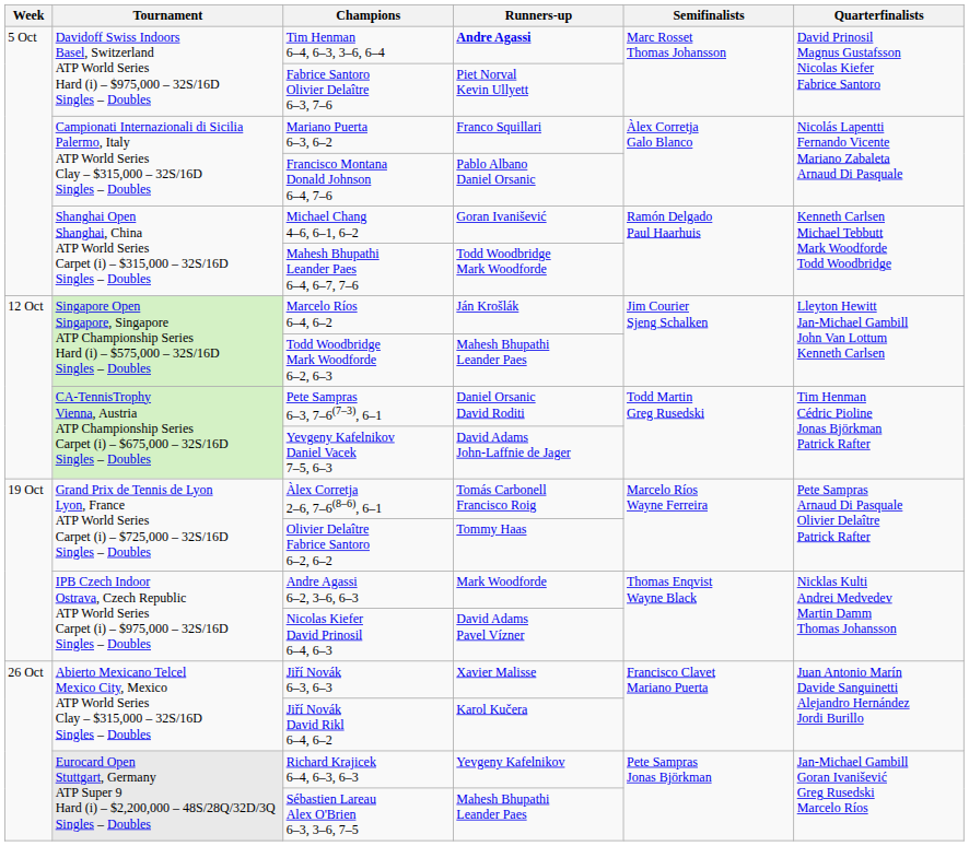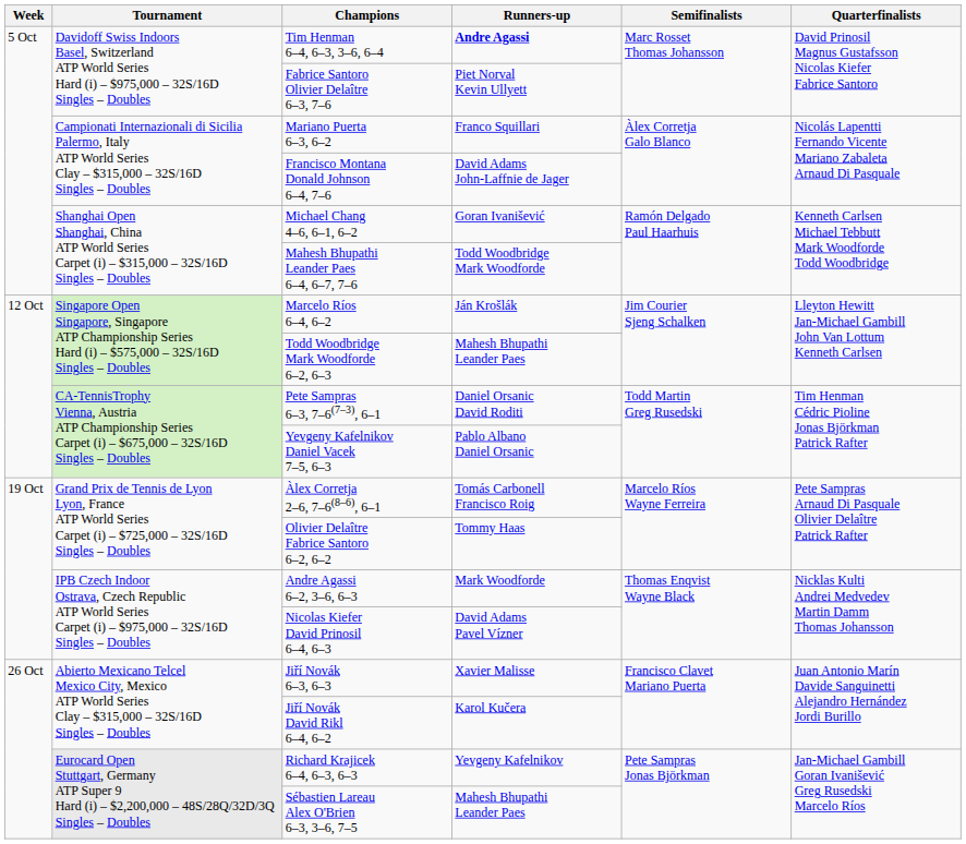Francisco Montana Donald Johnson 6–4, 7–6 | Runners-up: Pablo Albano Daniel Orsanic -> David Adams John-Laffnie de Jager
Yevgeny Kafelnikov Daniel Vacek 7–5, 6–3 | Runners-up: David Adams John-Laffnie de Jager -> Pablo Albano Daniel Orsanic
